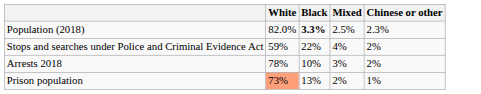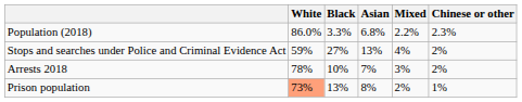+ column: Asian | 6.8% | 13% | 7% | 8%
Population (2018) | White: 82.0% -> 86.0%
Population (2018) | Black: bold -> normal
Population (2018) | Mixed: 2.5% -> 2.2%
Stops and searches under Police and Criminal Evidence Act | Black: 22% -> 27%
